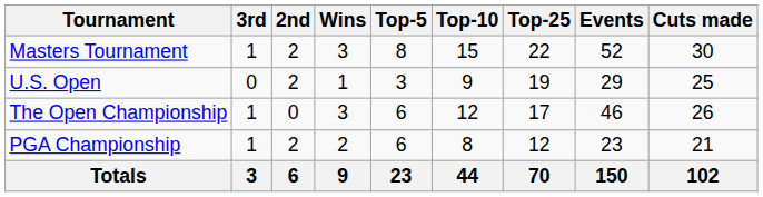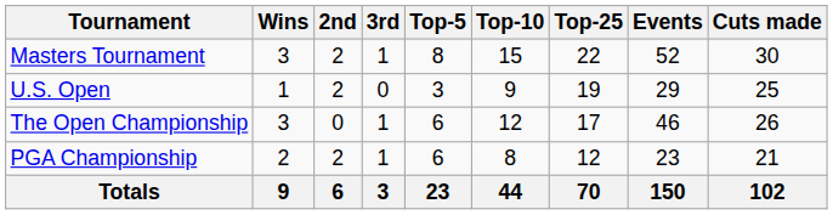columns swapped: Wins <-> 3rd
